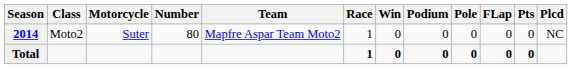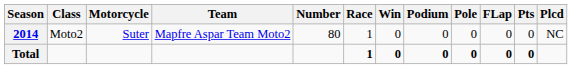columns swapped: Team <-> Number
